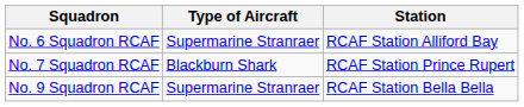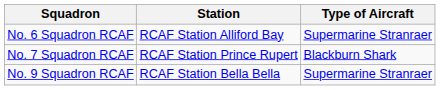columns swapped: Type of Aircraft <-> Station
